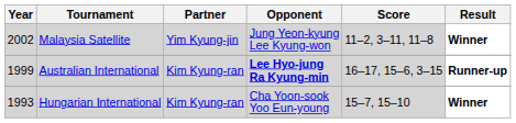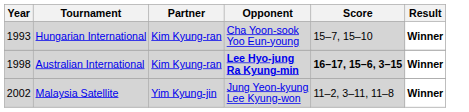rows swapped: Hungarian International <-> Malaysia Satellite
Australian International | Year: 1999 -> 1998
Australian International | Score: normal -> bold
Australian International | Result: Runner-up -> Winner
